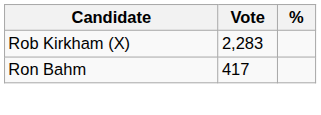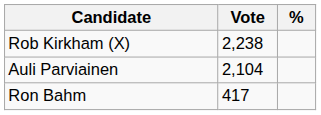Rob Kirkham (X) | Vote: 2,283 -> 2,238
+ row: Auli Parviainen | 2,104
